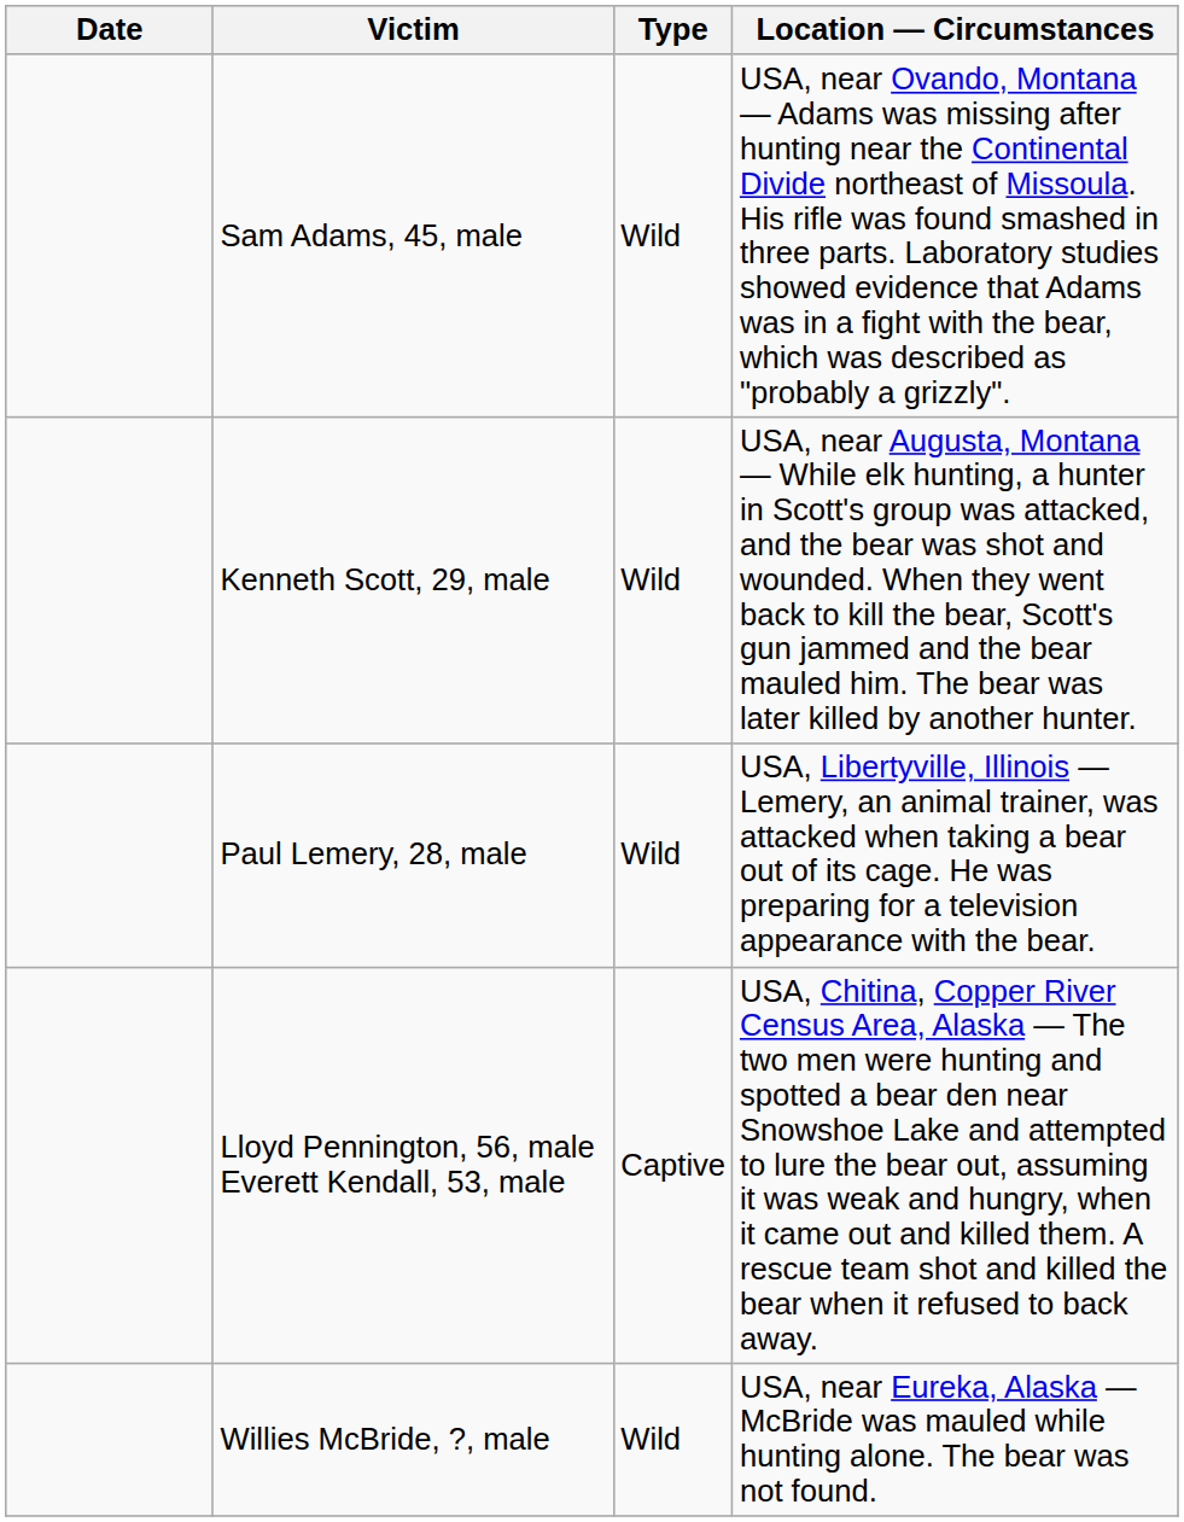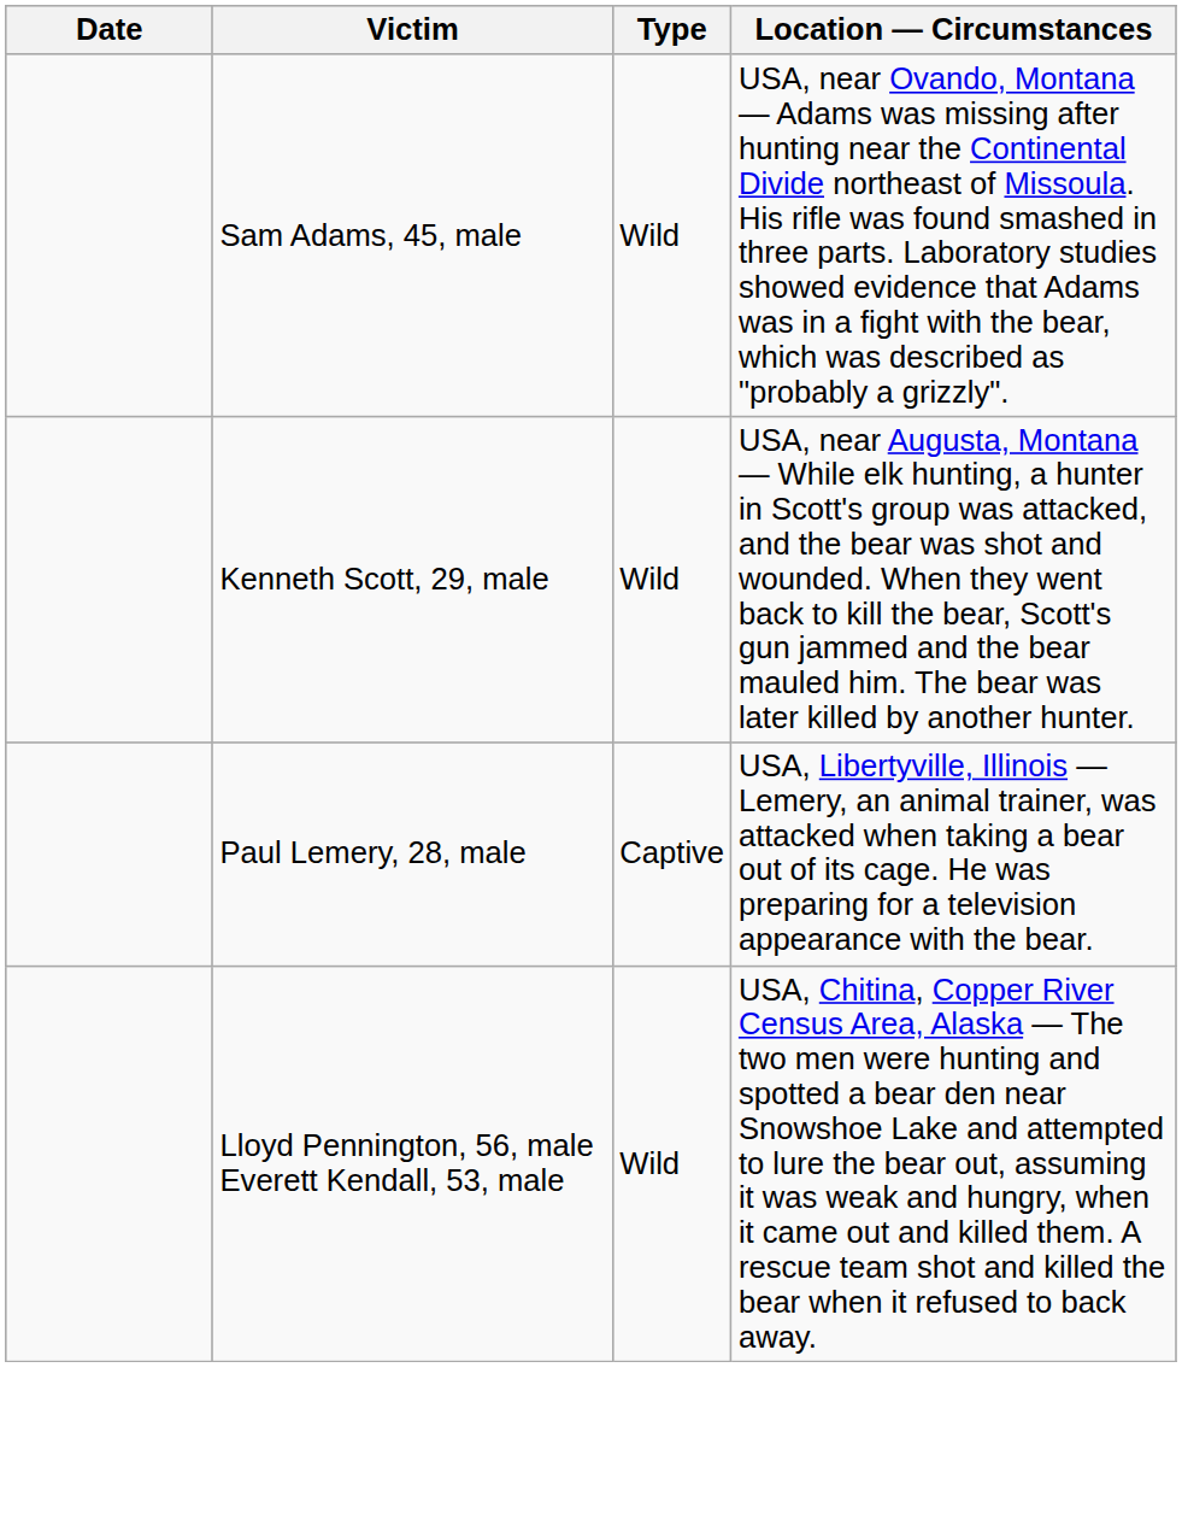Paul Lemery, 28, male | Type: Wild -> Captive
Lloyd Pennington, 56, male Everett Kendall, 53, male | Type: Captive -> Wild
- row: Willies McBride, ?, male | Wild | USA, near Eureka, Alaska — McBride was mauled while hunting alone. The bear was not found.
